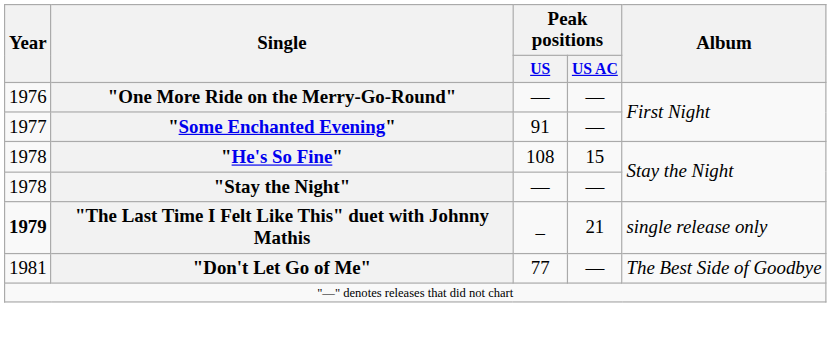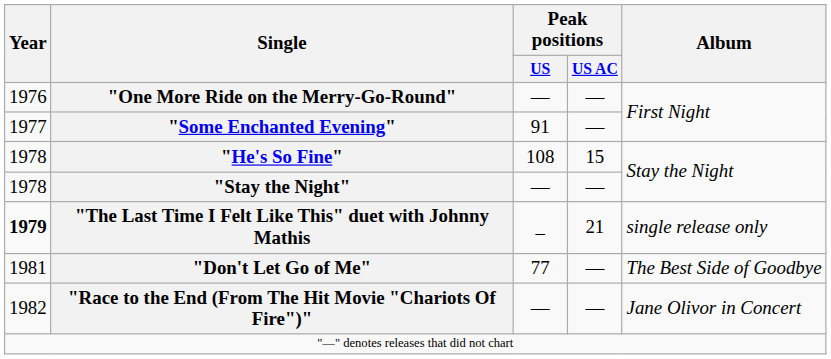+ row: 1982 | "Race to the End (From The Hit Movie "Chariots Of Fire")" | — | — | Jane Olivor in Concert
